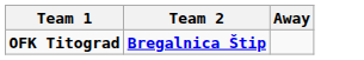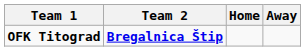+ column: Home
